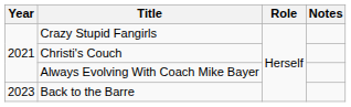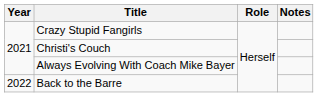Back to the Barre | Year: 2023 -> 2022
